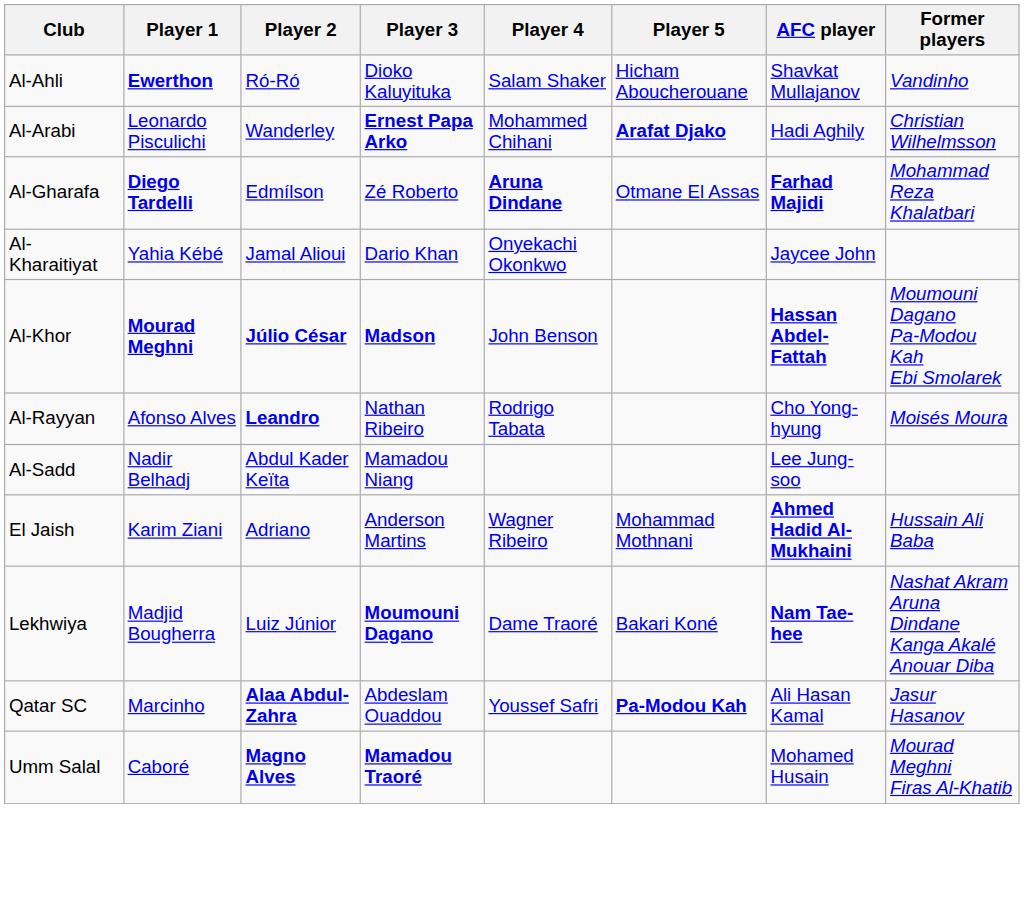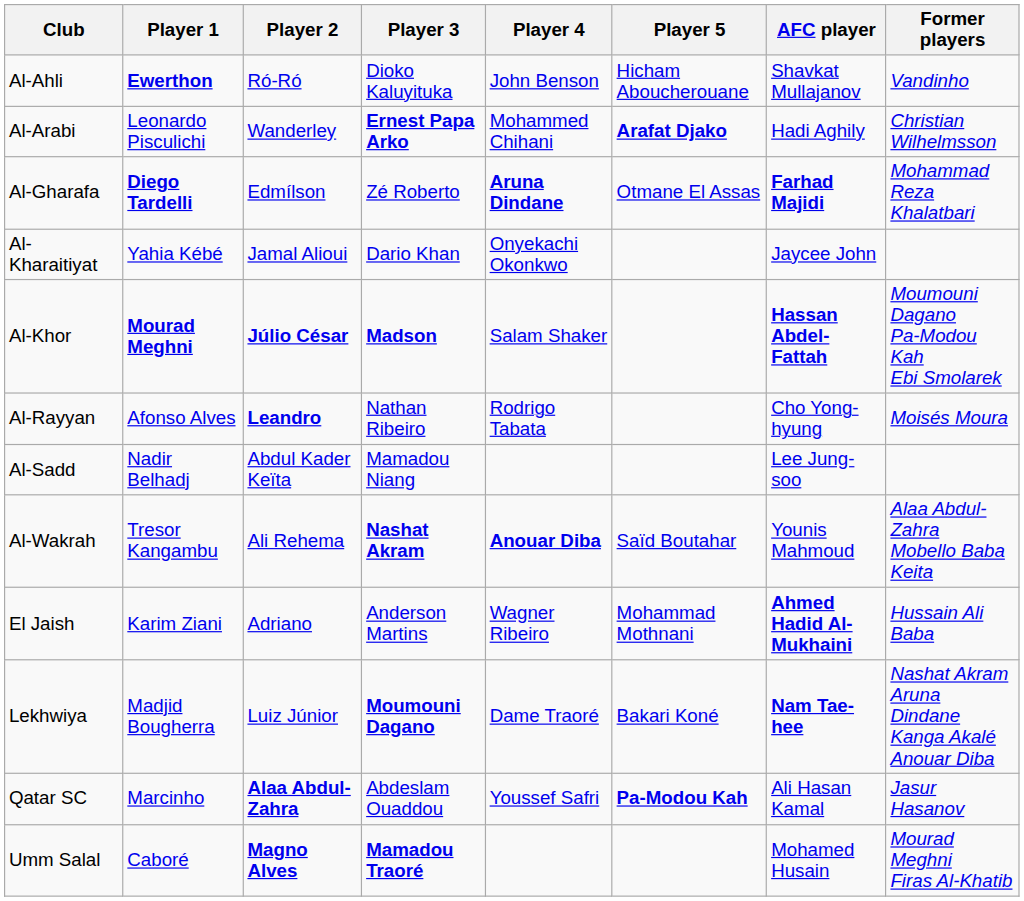Al-Ahli | Player 4: Salam Shaker -> John Benson
Al-Khor | Player 4: John Benson -> Salam Shaker
+ row: Al-Wakrah | Tresor Kangambu | Ali Rehema | Nashat Akram | Anouar Diba | Saïd Boutahar | Younis Mahmoud | Alaa Abdul-Zahra Mobello Baba Keita
